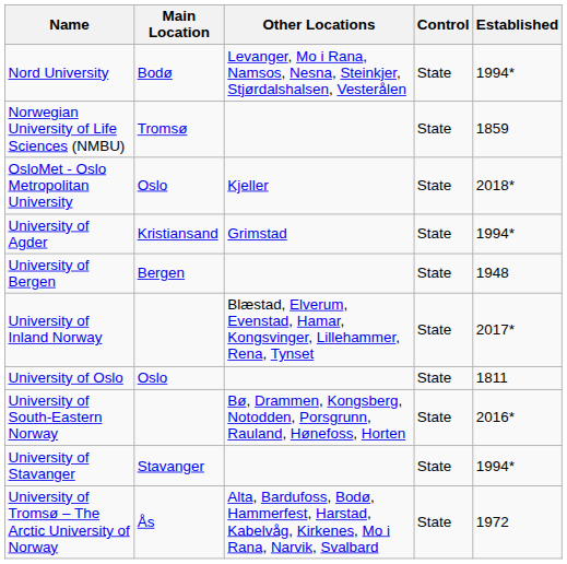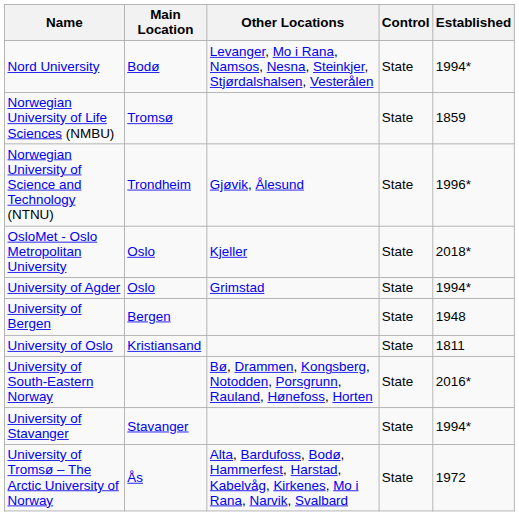+ row: Norwegian University of Science and Technology (NTNU) | Trondheim | Gjøvik, Ålesund | State | 1996*
University of Agder | Main Location: Kristiansand -> Oslo
- row: University of Inland Norway | Blæstad, Elverum, Evenstad, Hamar, Kongsvinger, Lillehammer, Rena, Tynset | State | 2017*
University of Oslo | Main Location: Oslo -> Kristiansand
